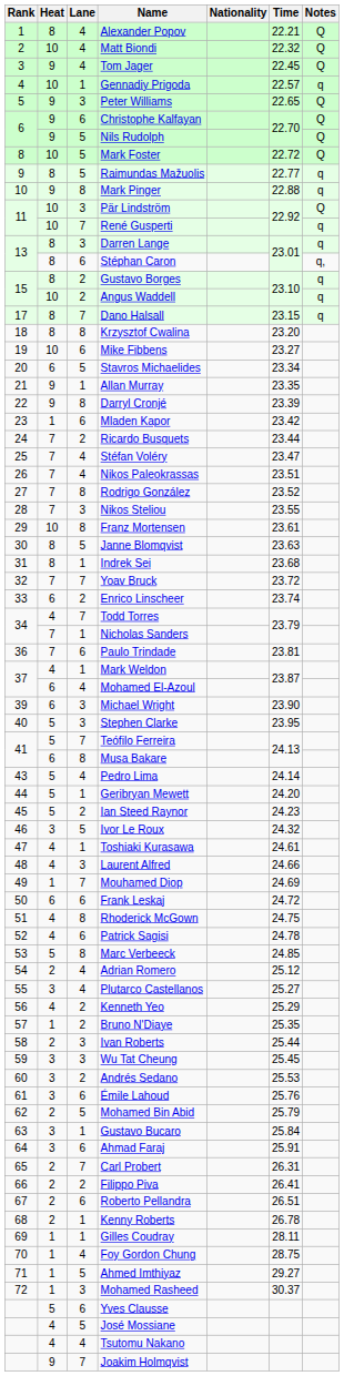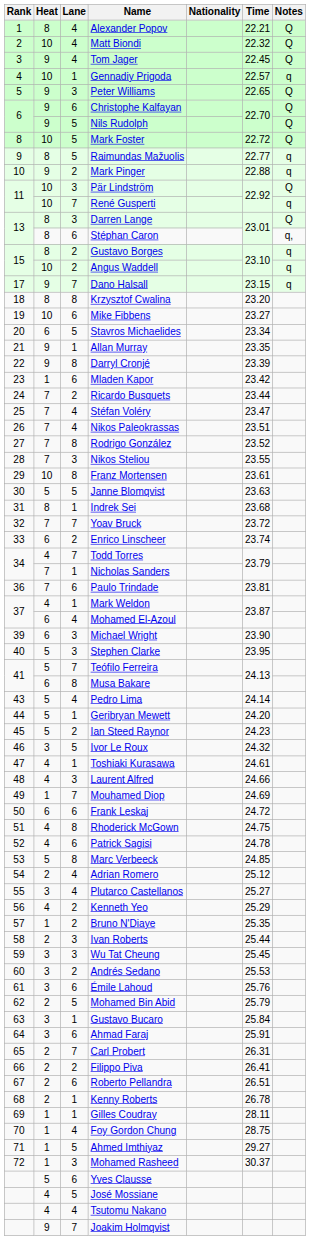Mark Pinger | Lane: 8 -> 2
Darren Lange | Notes: q -> Q
Dano Halsall | Heat: 8 -> 9
Janne Blomqvist | Heat: 8 -> 5
